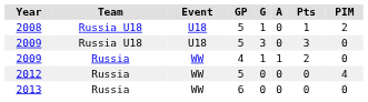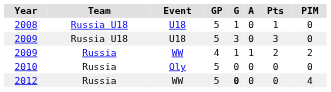2008 | PIM: 2 -> 0
2009 / WW | PIM: 0 -> 2
+ row: 2010 | Russia | Oly | 5 | 0 | 0 | 0 | 0
2012 | G: normal -> bold
- row: 2013 | Russia | WW | 6 | 0 | 0 | 0 | 0
